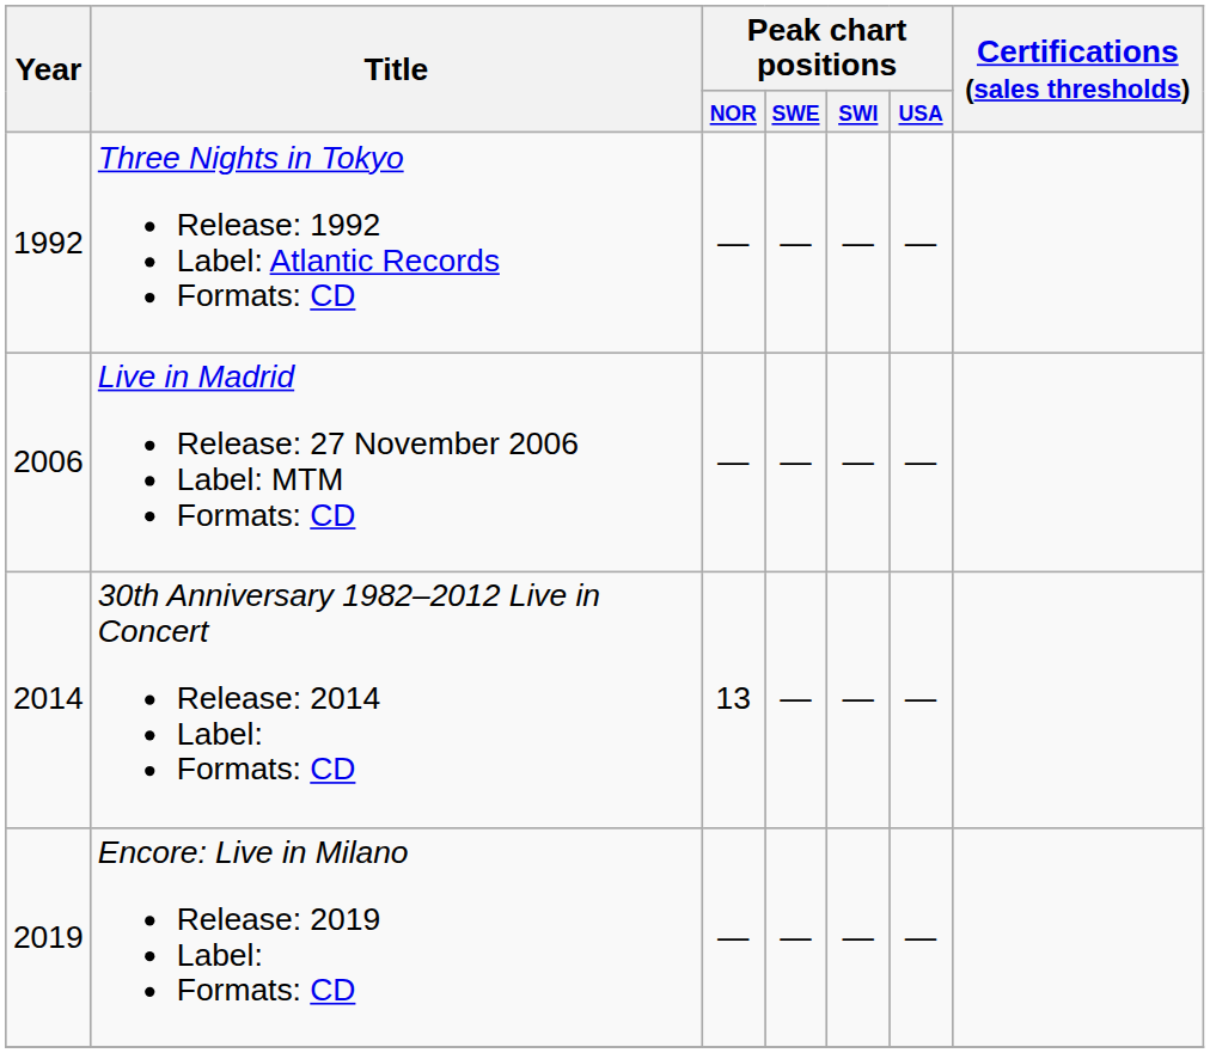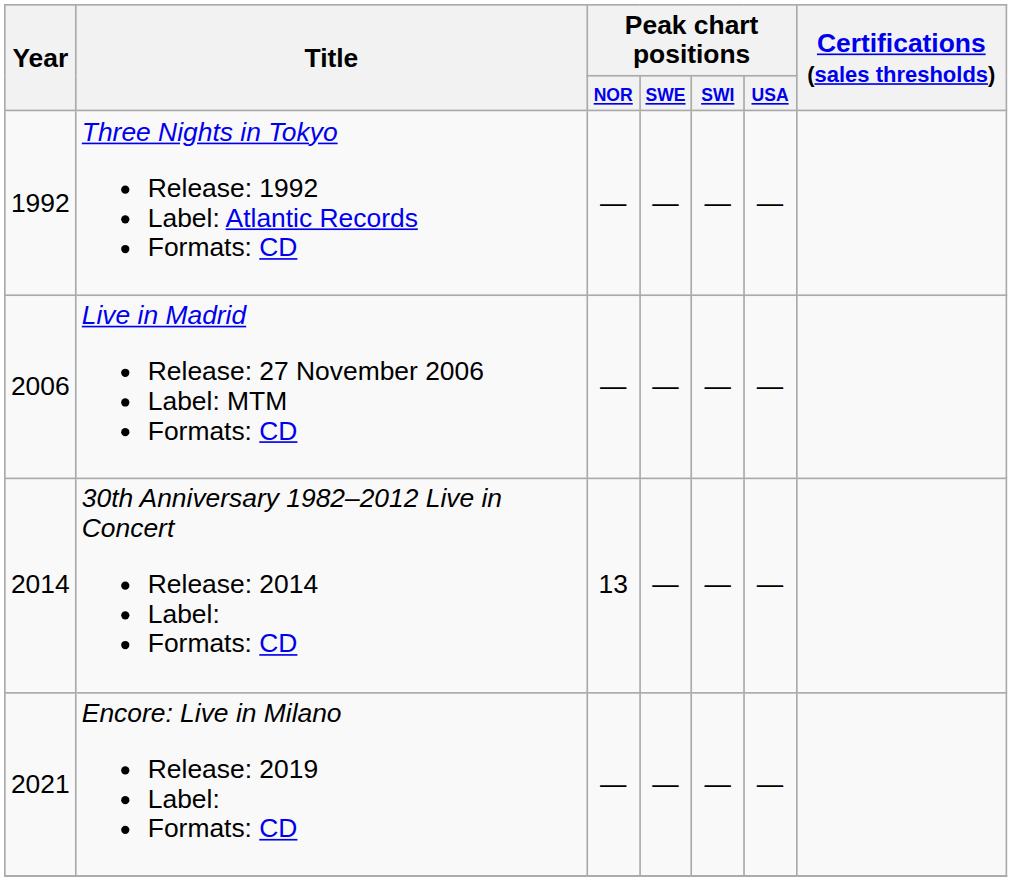Encore: Live in Milano Release: 2019 Label: Formats: CD | Year: 2019 -> 2021
